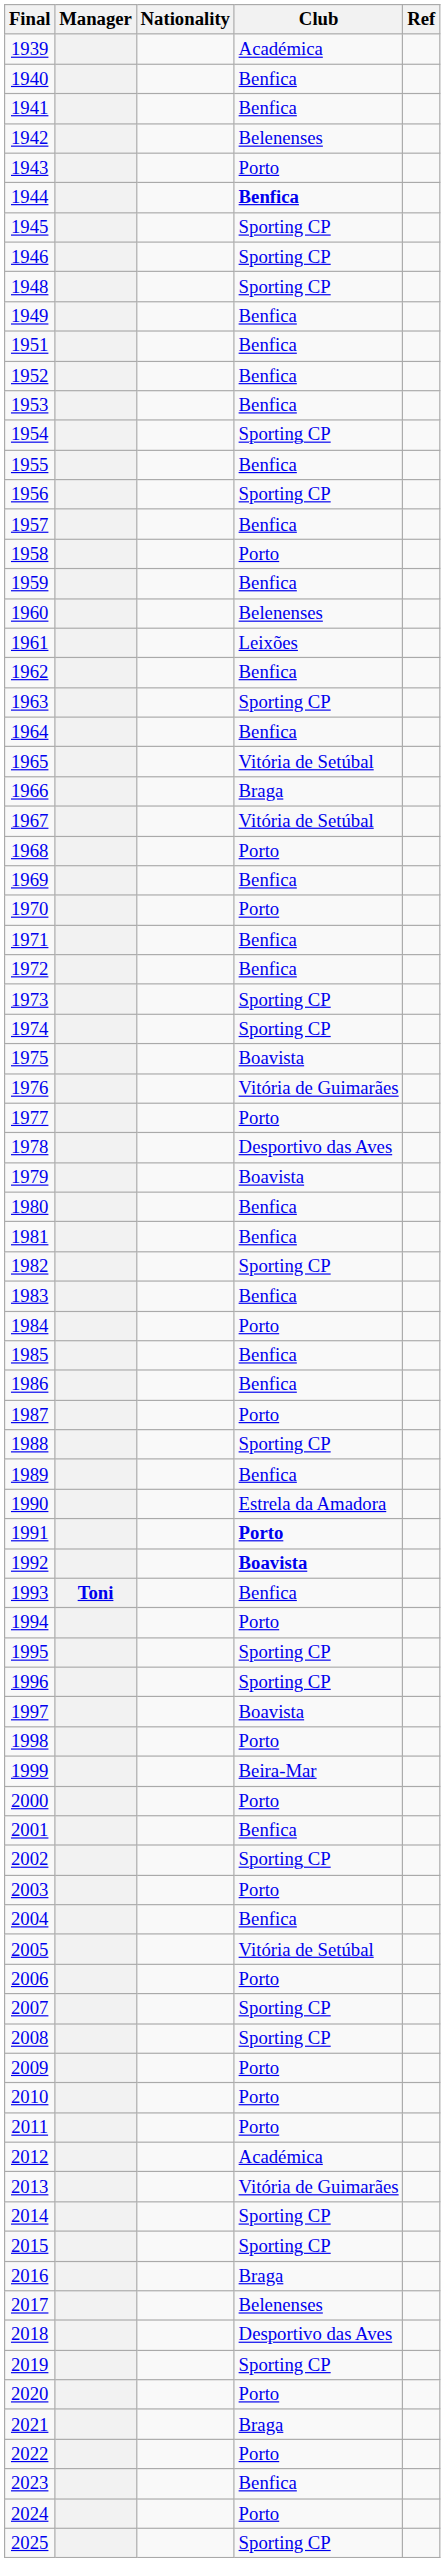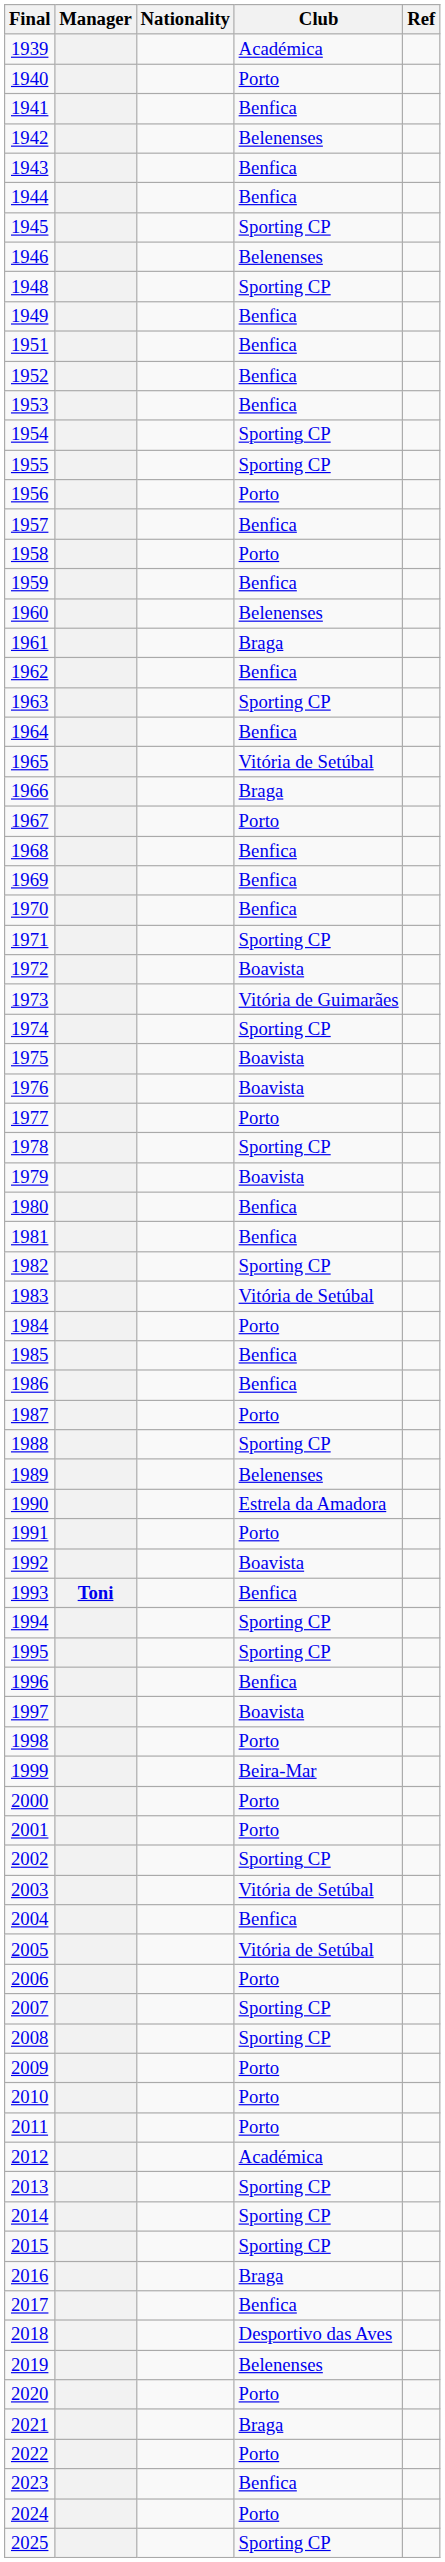1940 | Club: Benfica -> Porto
1943 | Club: Porto -> Benfica
1944 | Club: bold -> normal
1946 | Club: Sporting CP -> Belenenses
1955 | Club: Benfica -> Sporting CP
1956 | Club: Sporting CP -> Porto
1961 | Club: Leixões -> Braga
1967 | Club: Vitória de Setúbal -> Porto
1968 | Club: Porto -> Benfica
1970 | Club: Porto -> Benfica
1971 | Club: Benfica -> Sporting CP
1972 | Club: Benfica -> Boavista
1973 | Club: Sporting CP -> Vitória de Guimarães
1976 | Club: Vitória de Guimarães -> Boavista
1978 | Club: Desportivo das Aves -> Sporting CP
1983 | Club: Benfica -> Vitória de Setúbal
1989 | Club: Benfica -> Belenenses
1991 | Club: bold -> normal
1992 | Club: bold -> normal
1994 | Club: Porto -> Sporting CP
1996 | Club: Sporting CP -> Benfica
2001 | Club: Benfica -> Porto
2003 | Club: Porto -> Vitória de Setúbal
2013 | Club: Vitória de Guimarães -> Sporting CP
2017 | Club: Belenenses -> Benfica
2019 | Club: Sporting CP -> Belenenses
